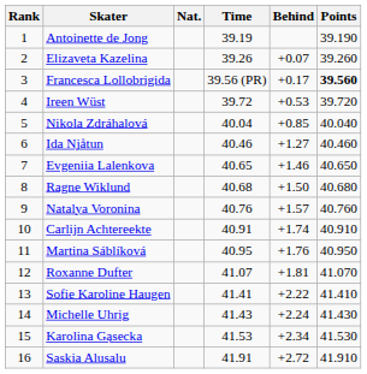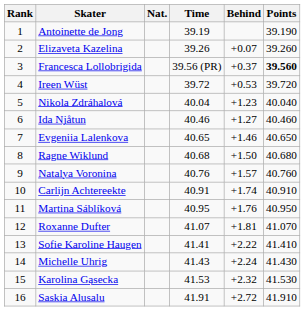Francesca Lollobrigida | Behind: +0.17 -> +0.37
Nikola Zdráhalová | Behind: +0.85 -> +1.23
Karolina Gąsecka | Behind: +2.34 -> +2.32
